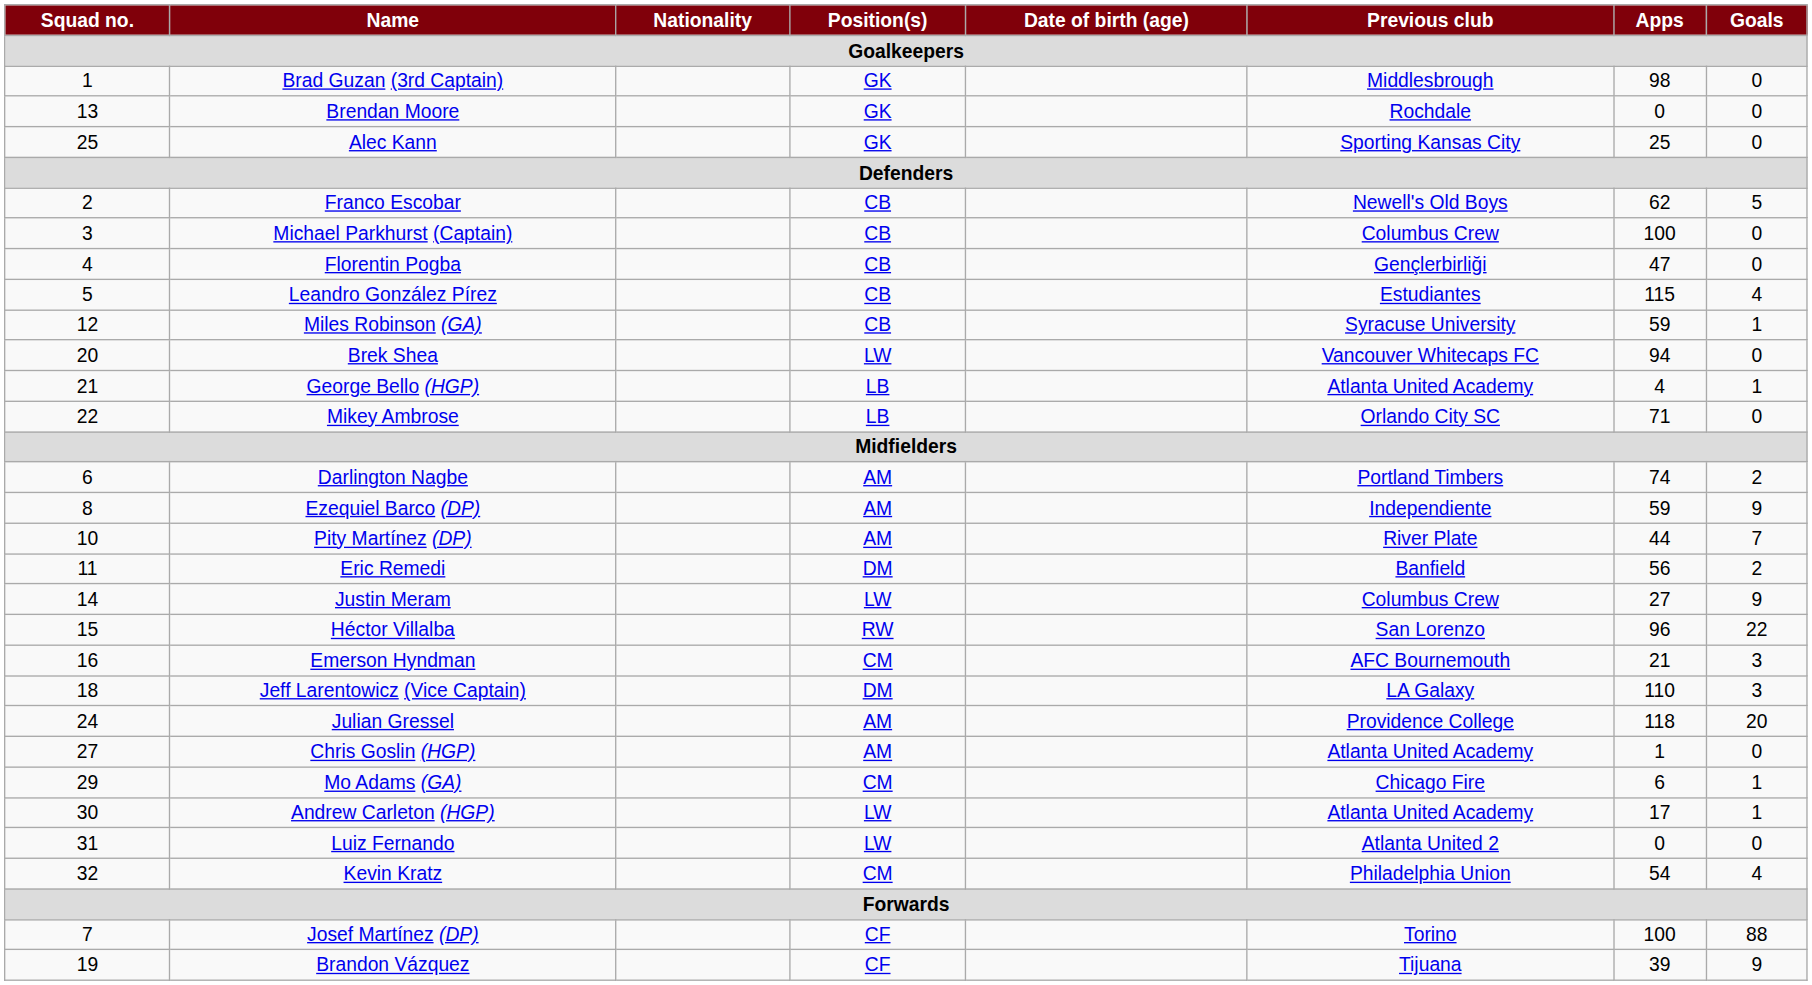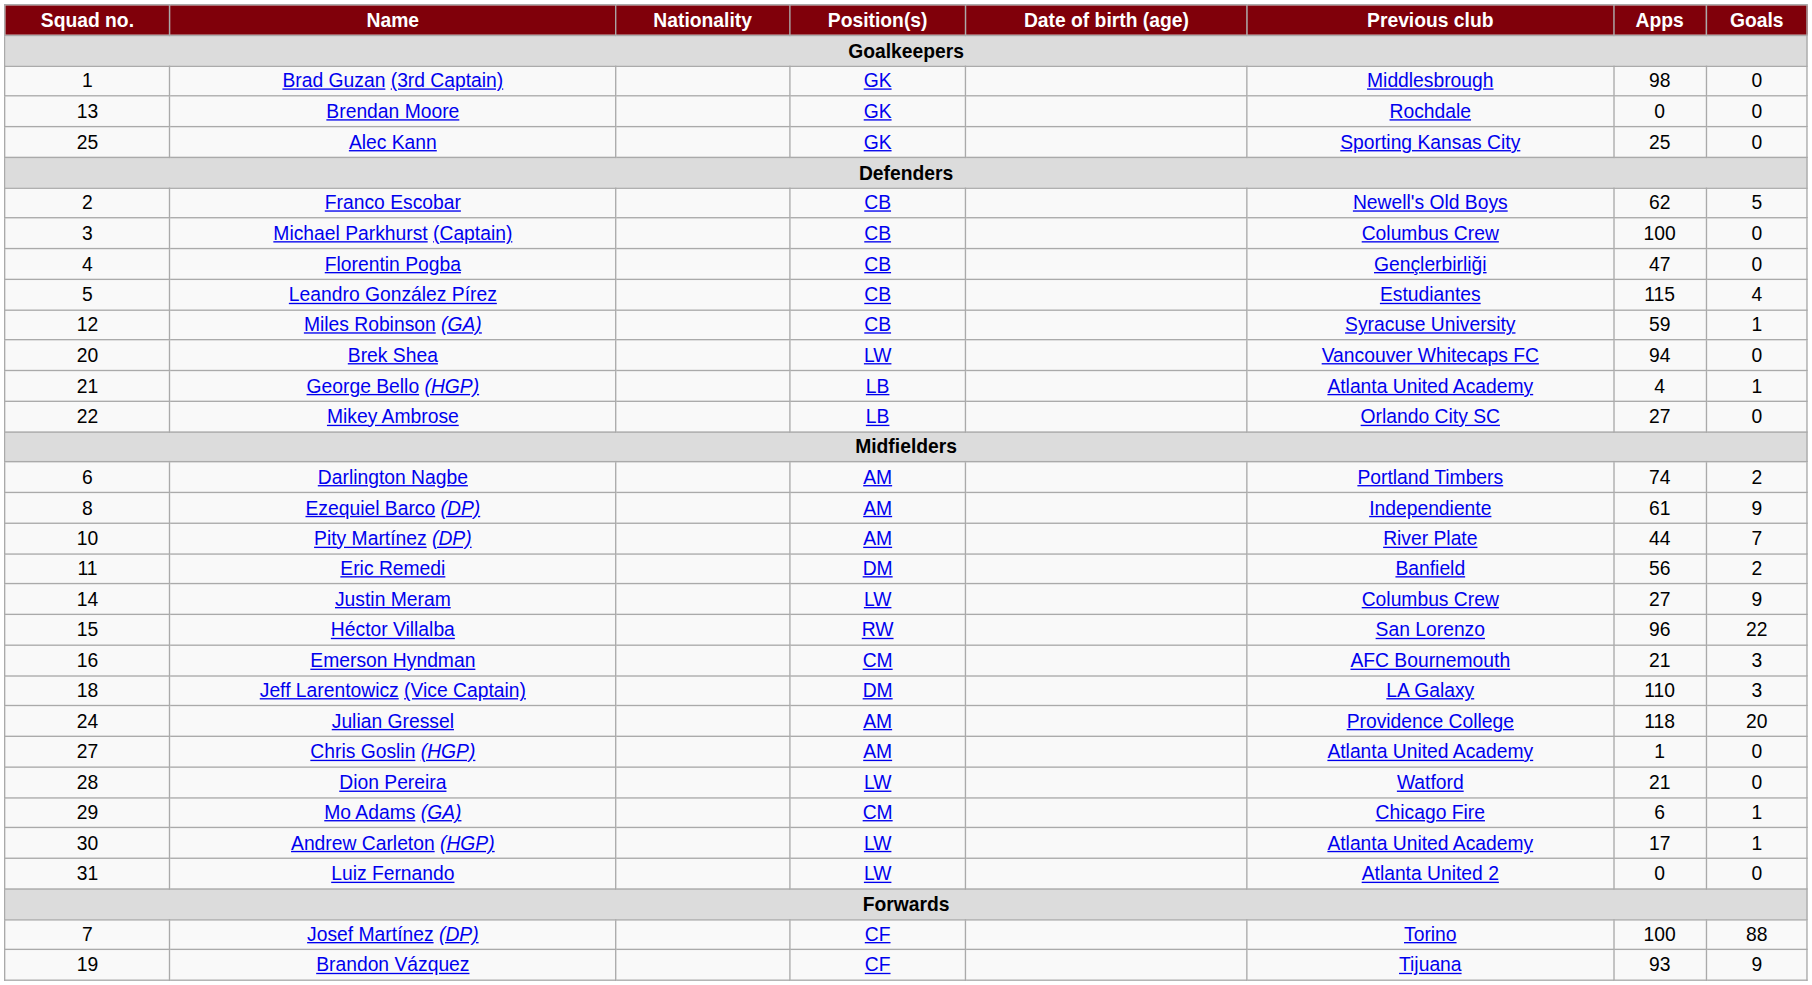Mikey Ambrose | Apps: 71 -> 27
Ezequiel Barco (DP) | Apps: 59 -> 61
+ row: 28 | Dion Pereira | LW | Watford | 21 | 0
- row: 32 | Kevin Kratz | CM | Philadelphia Union | 54 | 4
Brandon Vázquez | Apps: 39 -> 93
